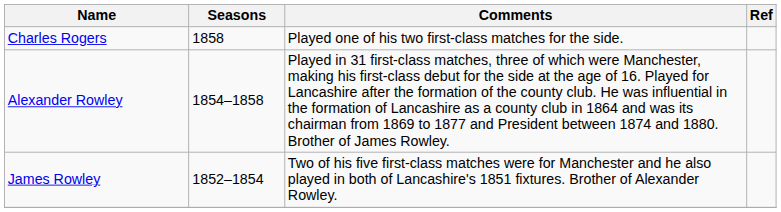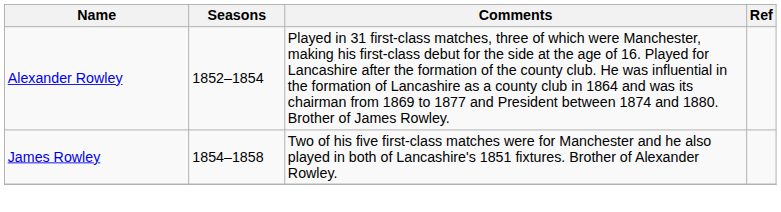- row: Charles Rogers | 1858 | Played one of his two first-class matches for the side.
Alexander Rowley | Seasons: 1854–1858 -> 1852–1854
James Rowley | Seasons: 1852–1854 -> 1854–1858
